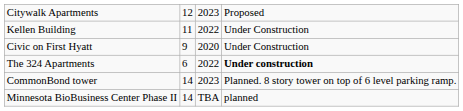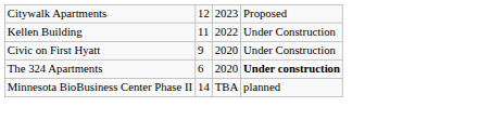The 324 Apartments | column 3: 2022 -> 2020
- row: CommonBond tower | 14 | 2023 | Planned. 8 story tower on top of 6 level parking ramp.
